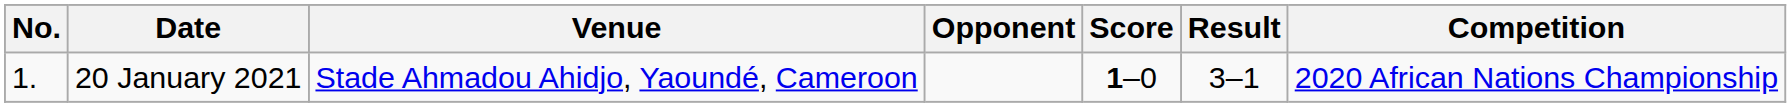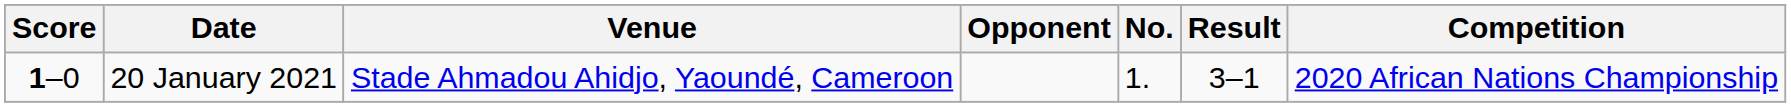columns swapped: No. <-> Score
